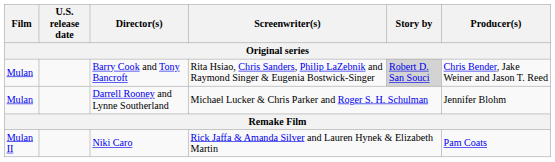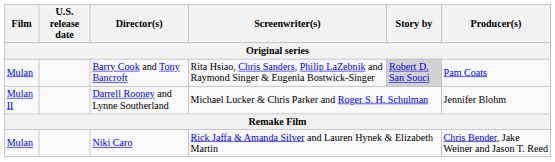Barry Cook and Tony Bancroft | Producer(s): Chris Bender, Jake Weiner and Jason T. Reed -> Pam Coats
Darrell Rooney and Lynne Southerland | Film: Mulan -> Mulan II
Niki Caro | Film: Mulan II -> Mulan
Niki Caro | Producer(s): Pam Coats -> Chris Bender, Jake Weiner and Jason T. Reed
